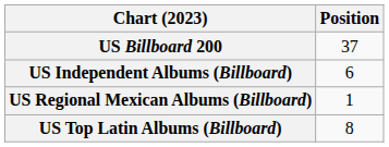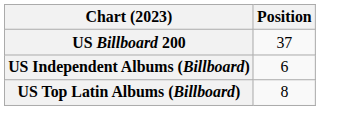- row: US Regional Mexican Albums (Billboard) | 1
